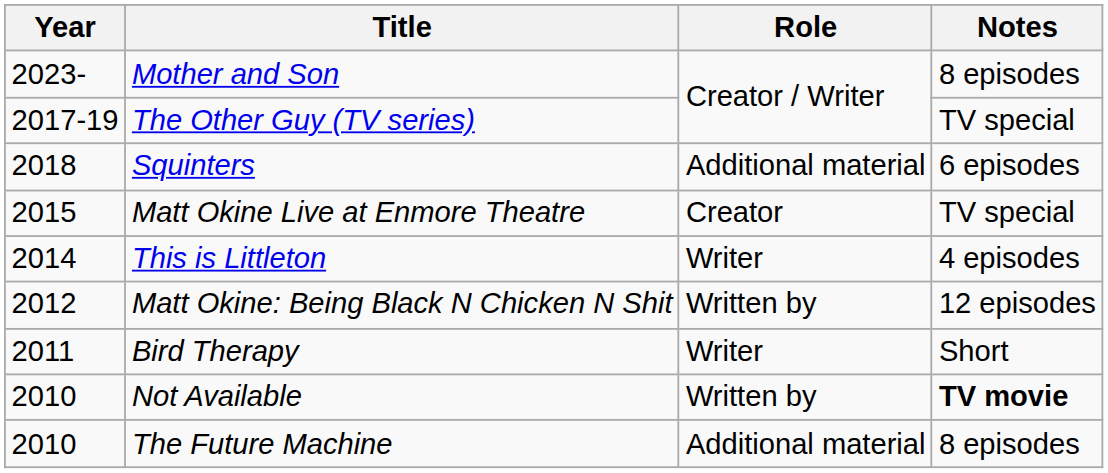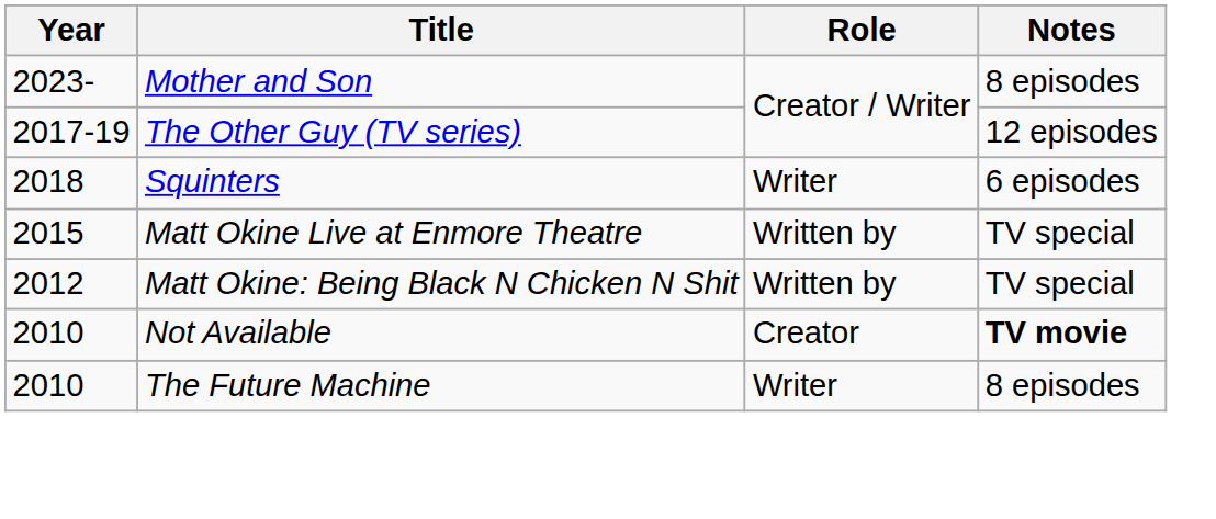The Other Guy (TV series) | Notes: TV special -> 12 episodes
Squinters | Role: Additional material -> Writer
Matt Okine Live at Enmore Theatre | Role: Creator -> Written by
- row: 2014 | This is Littleton | Writer | 4 episodes
Matt Okine: Being Black N Chicken N Shit | Notes: 12 episodes -> TV special
- row: 2011 | Bird Therapy | Writer | Short
Not Available | Role: Written by -> Creator
The Future Machine | Role: Additional material -> Writer
